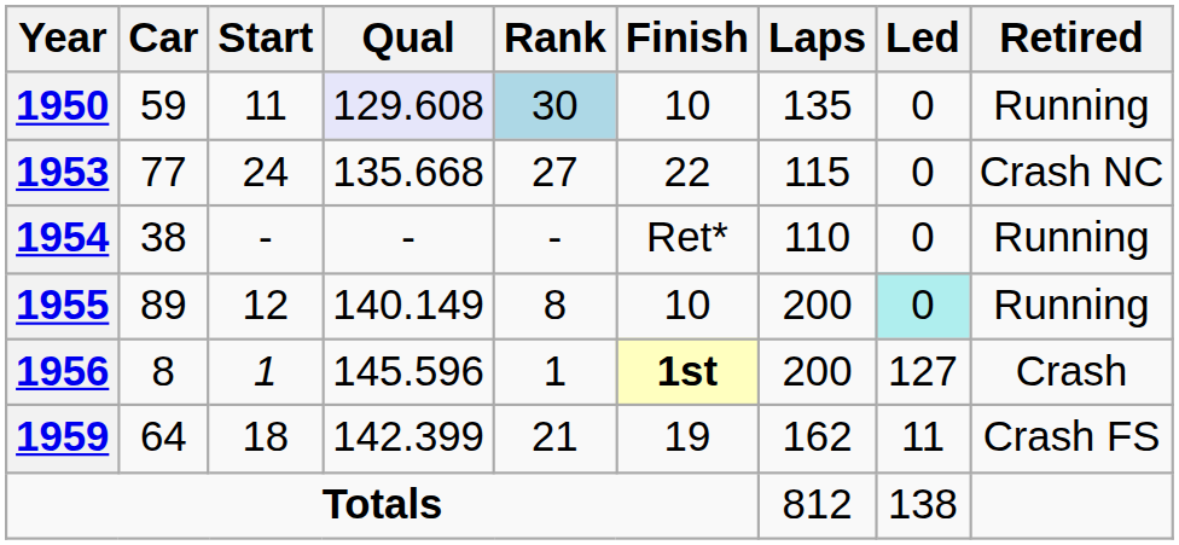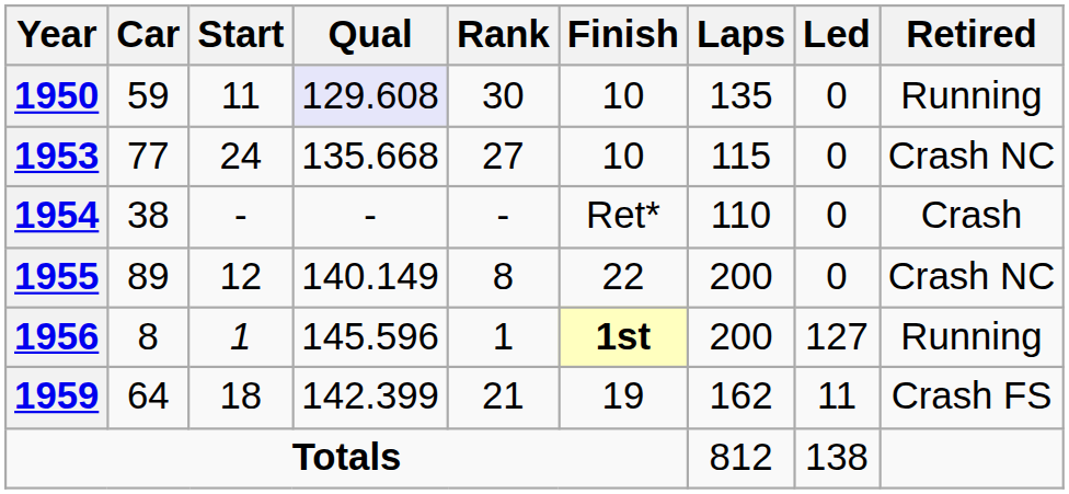1950 | Rank: lightblue background -> no background
1953 | Finish: 22 -> 10
1954 | Retired: Running -> Crash
1955 | Finish: 10 -> 22
1955 | Led: paleturquoise background -> no background
1955 | Retired: Running -> Crash NC
1956 | Retired: Crash -> Running
